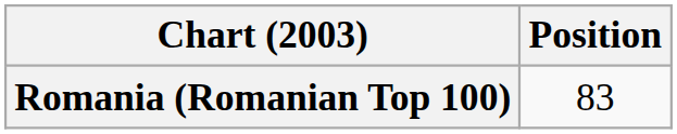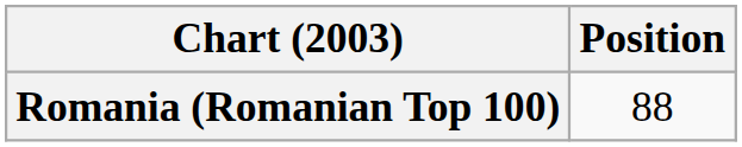Romania (Romanian Top 100) | Position: 83 -> 88
